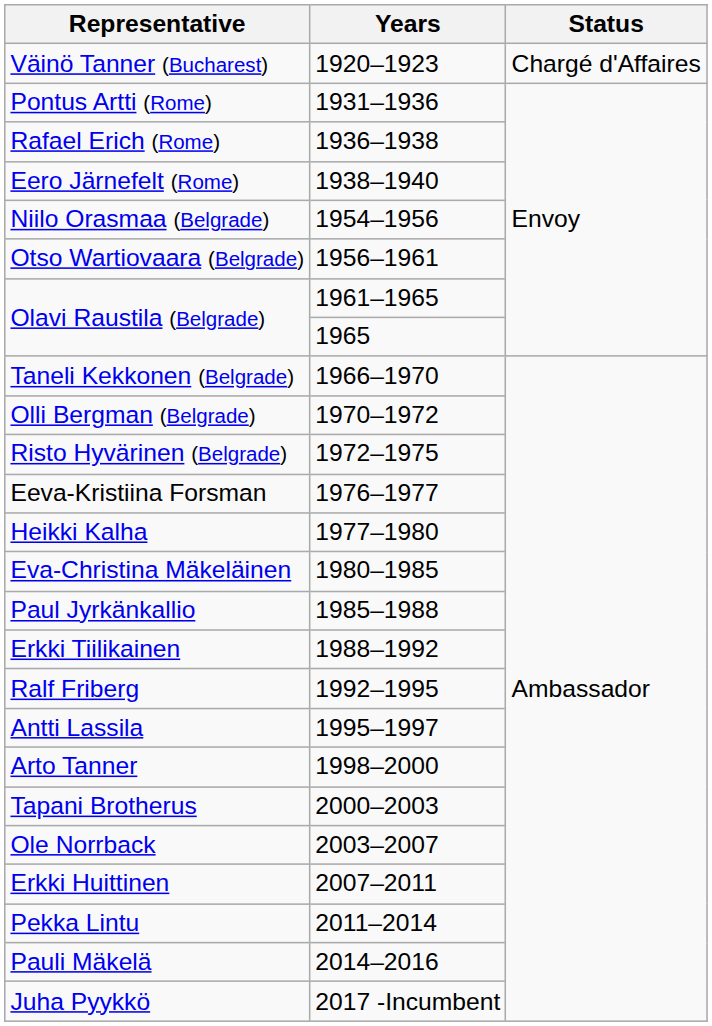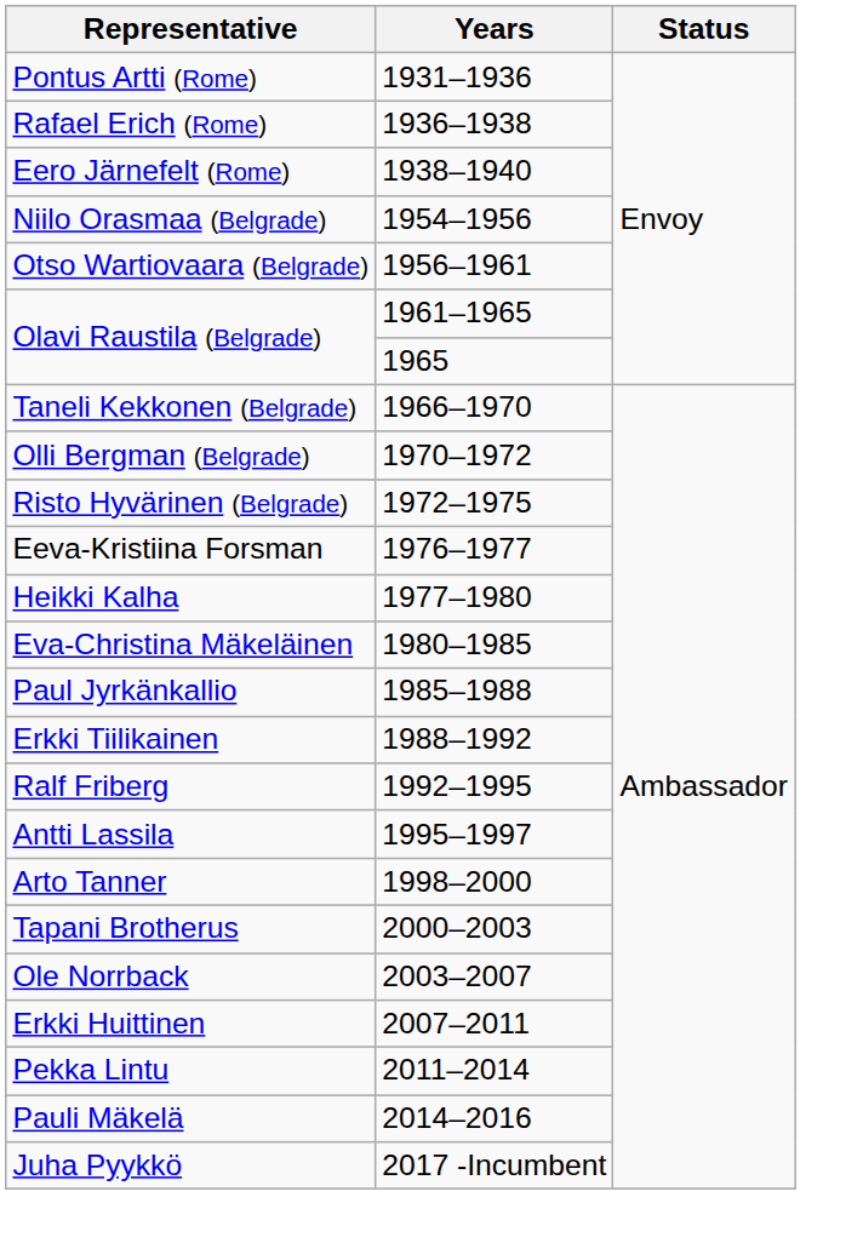- row: Väinö Tanner (Bucharest) | 1920–1923 | Chargé d'Affaires
